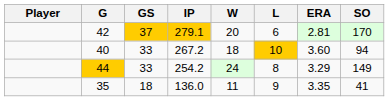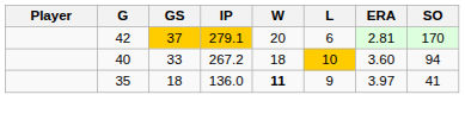- row: 44 | 33 | 254.2 | 24 | 8 | 3.29 | 149
35 | W: normal -> bold
35 | ERA: 3.35 -> 3.97
